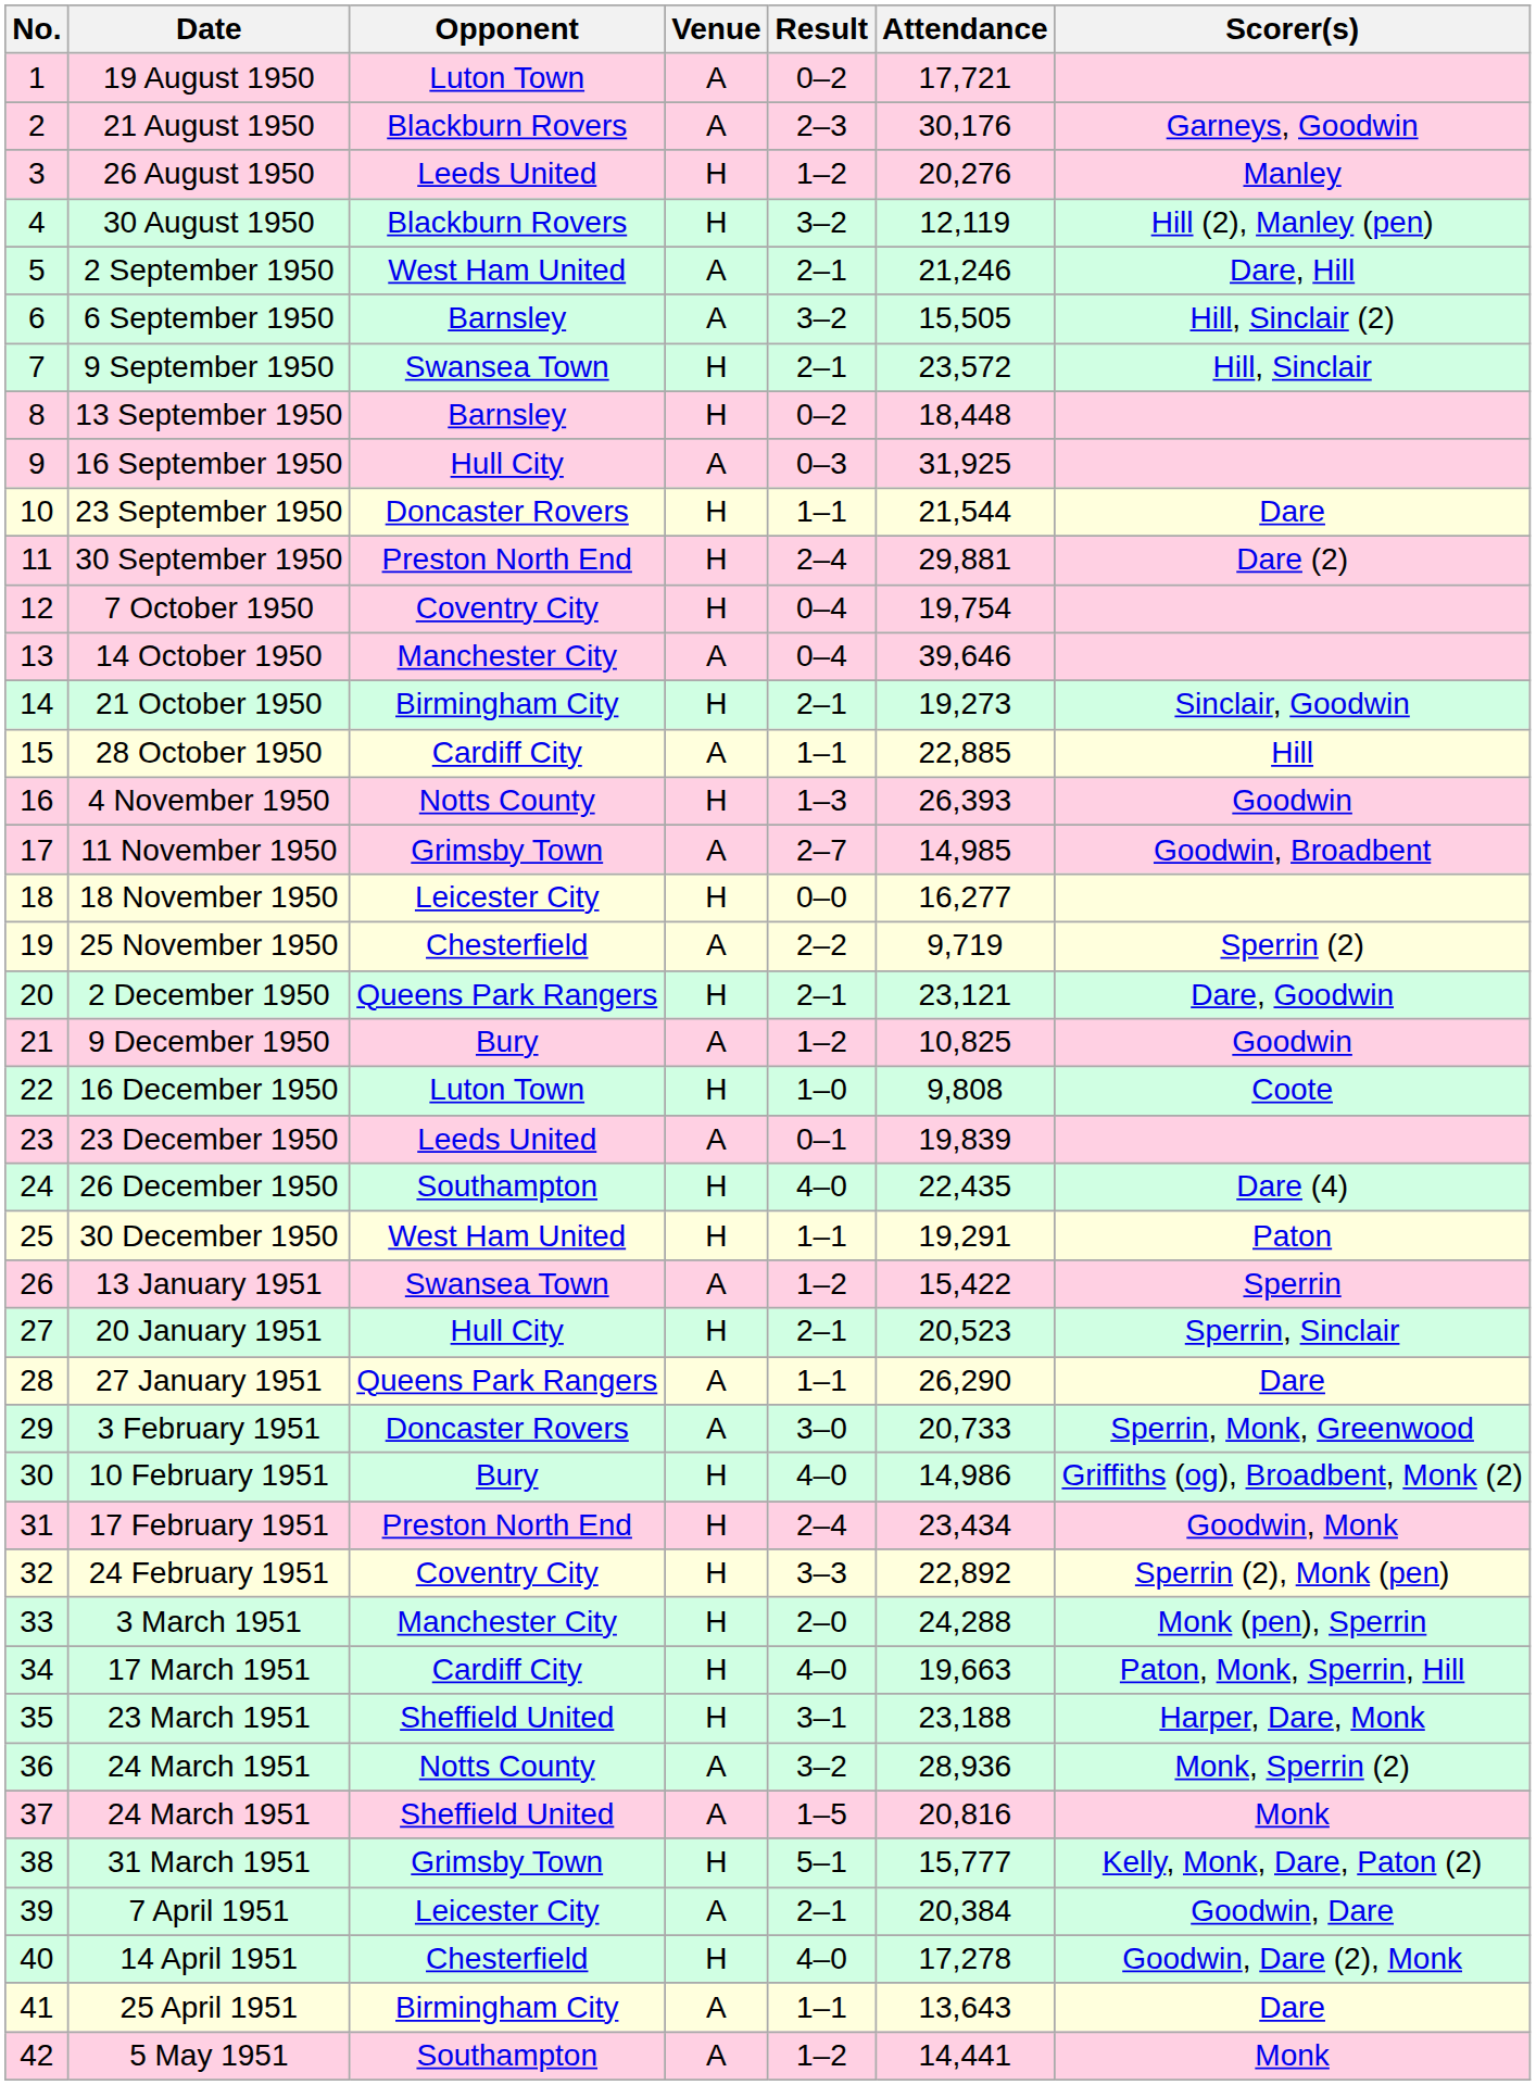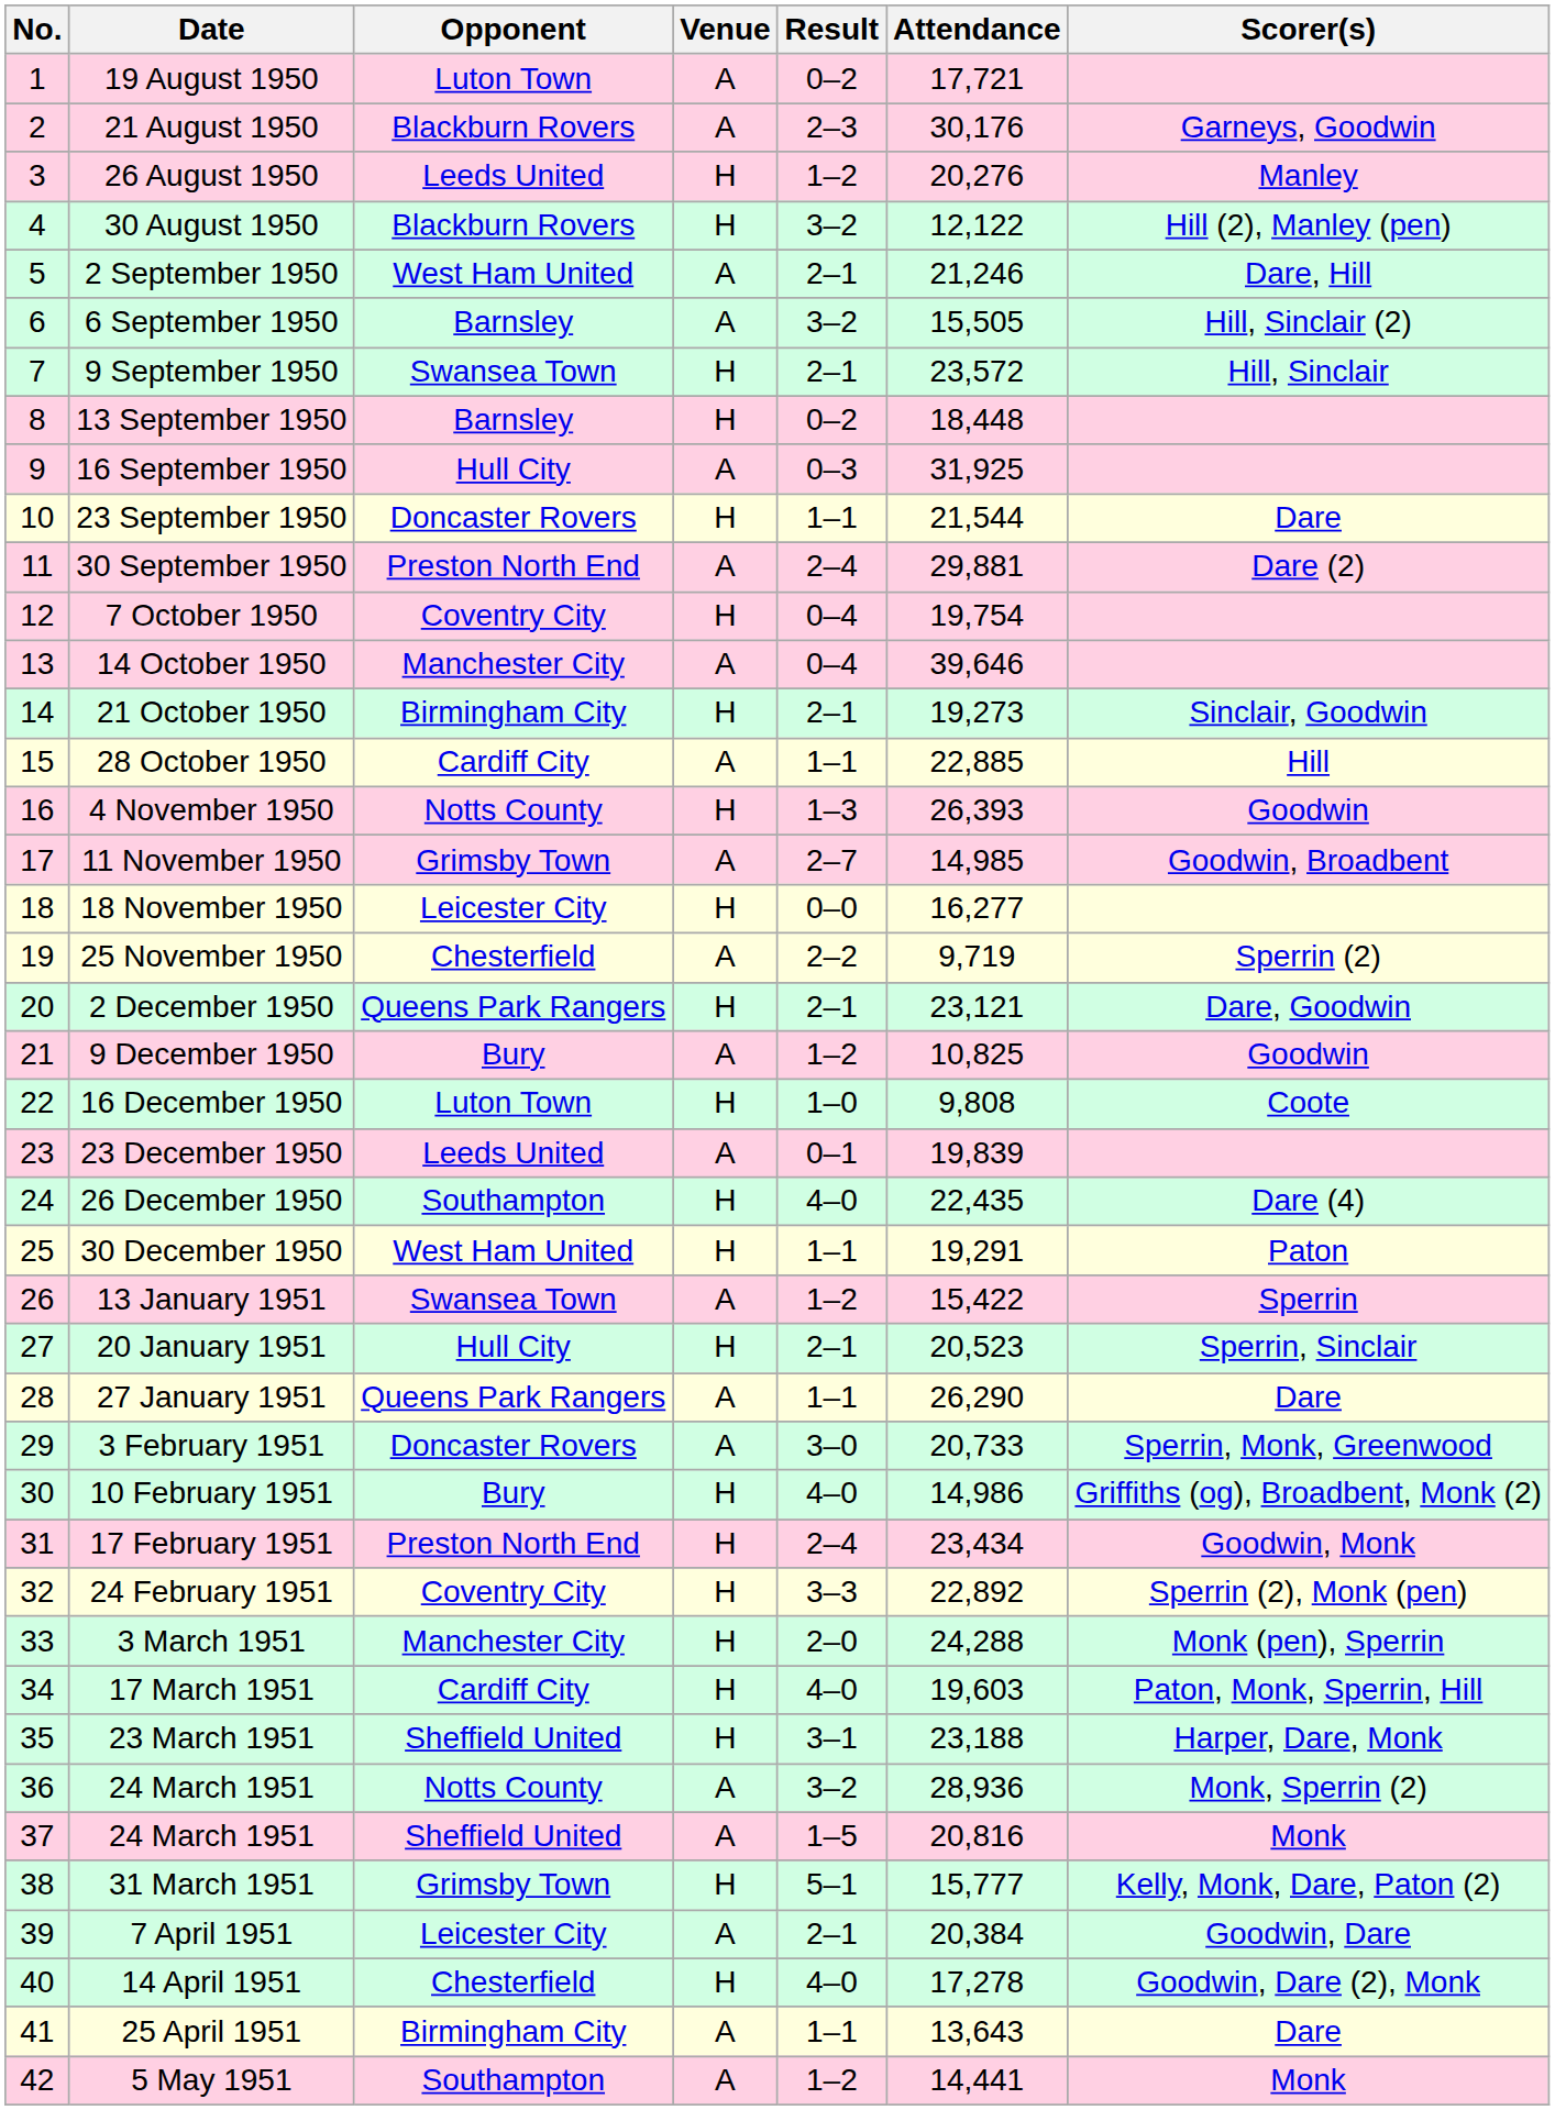30 August 1950 | Attendance: 12,119 -> 12,122
30 September 1950 | Venue: H -> A
17 March 1951 | Attendance: 19,663 -> 19,603
